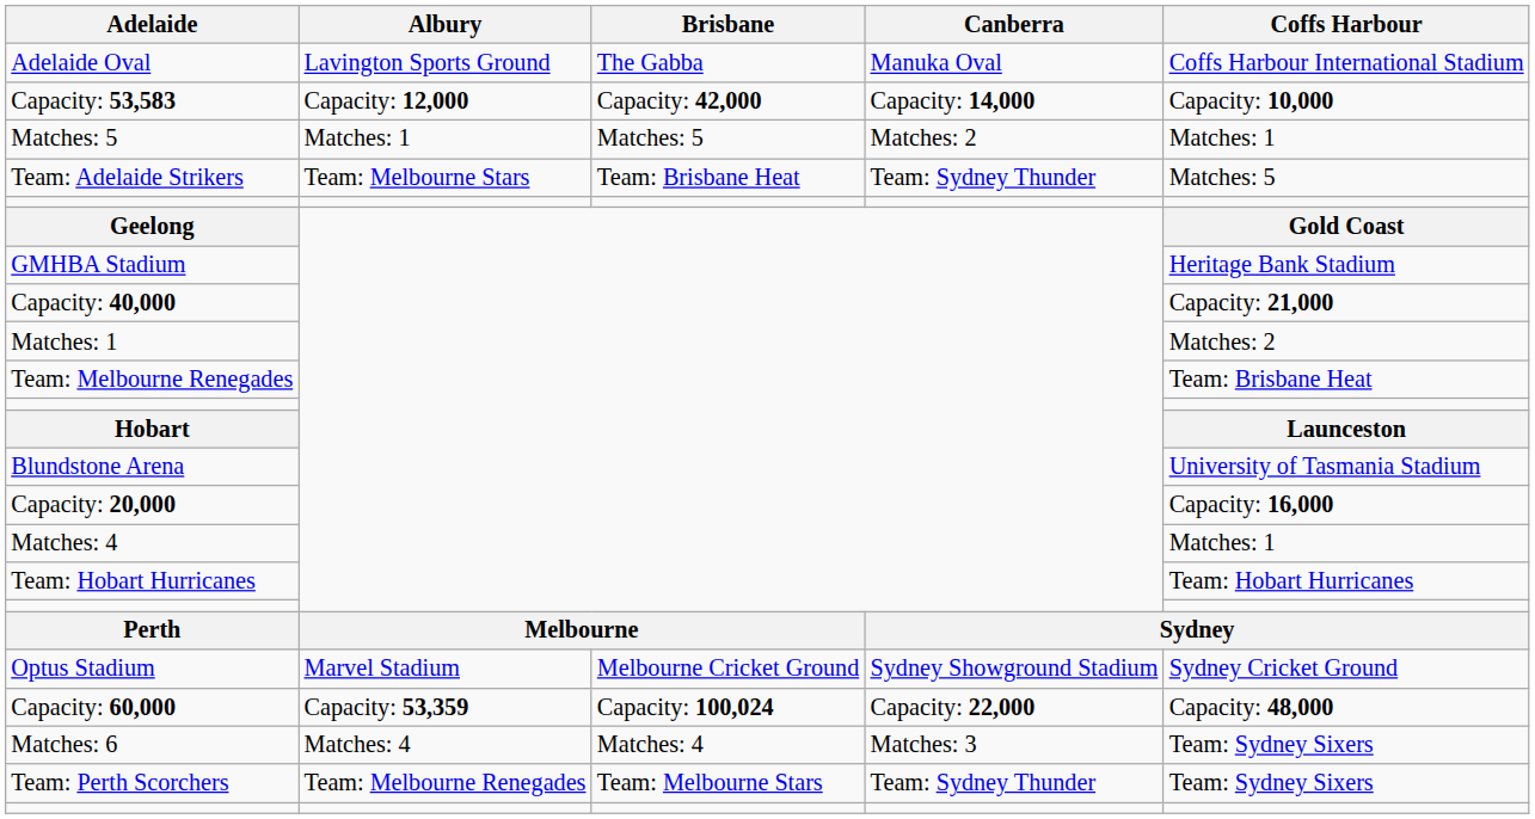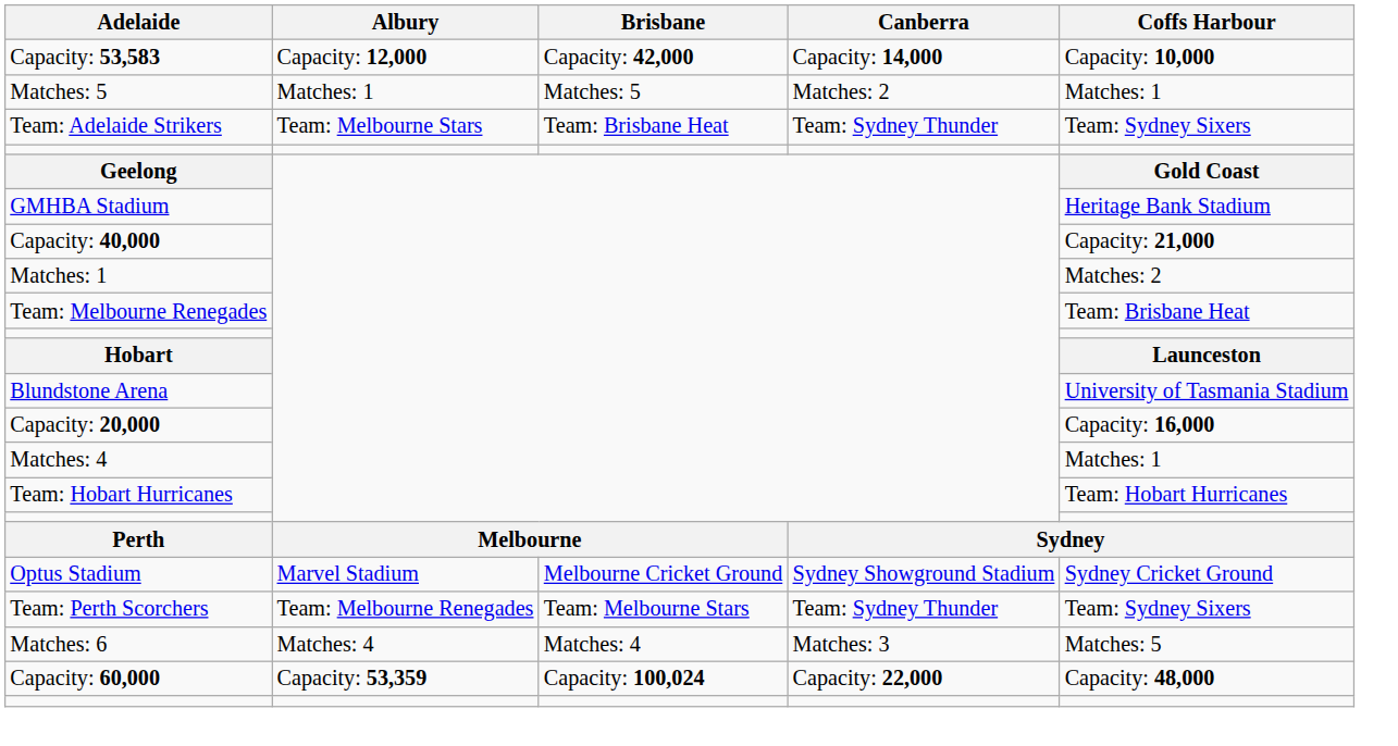- row: Adelaide Oval | Lavington Sports Ground | The Gabba | Manuka Oval | Coffs Harbour International Stadium
Team: Adelaide Strikers | Coffs Harbour: Matches: 5 -> Team: Sydney Sixers
rows swapped: Capacity: 60,000 <-> Team: Perth Scorchers
Matches: 6 | Coffs Harbour: Team: Sydney Sixers -> Matches: 5
